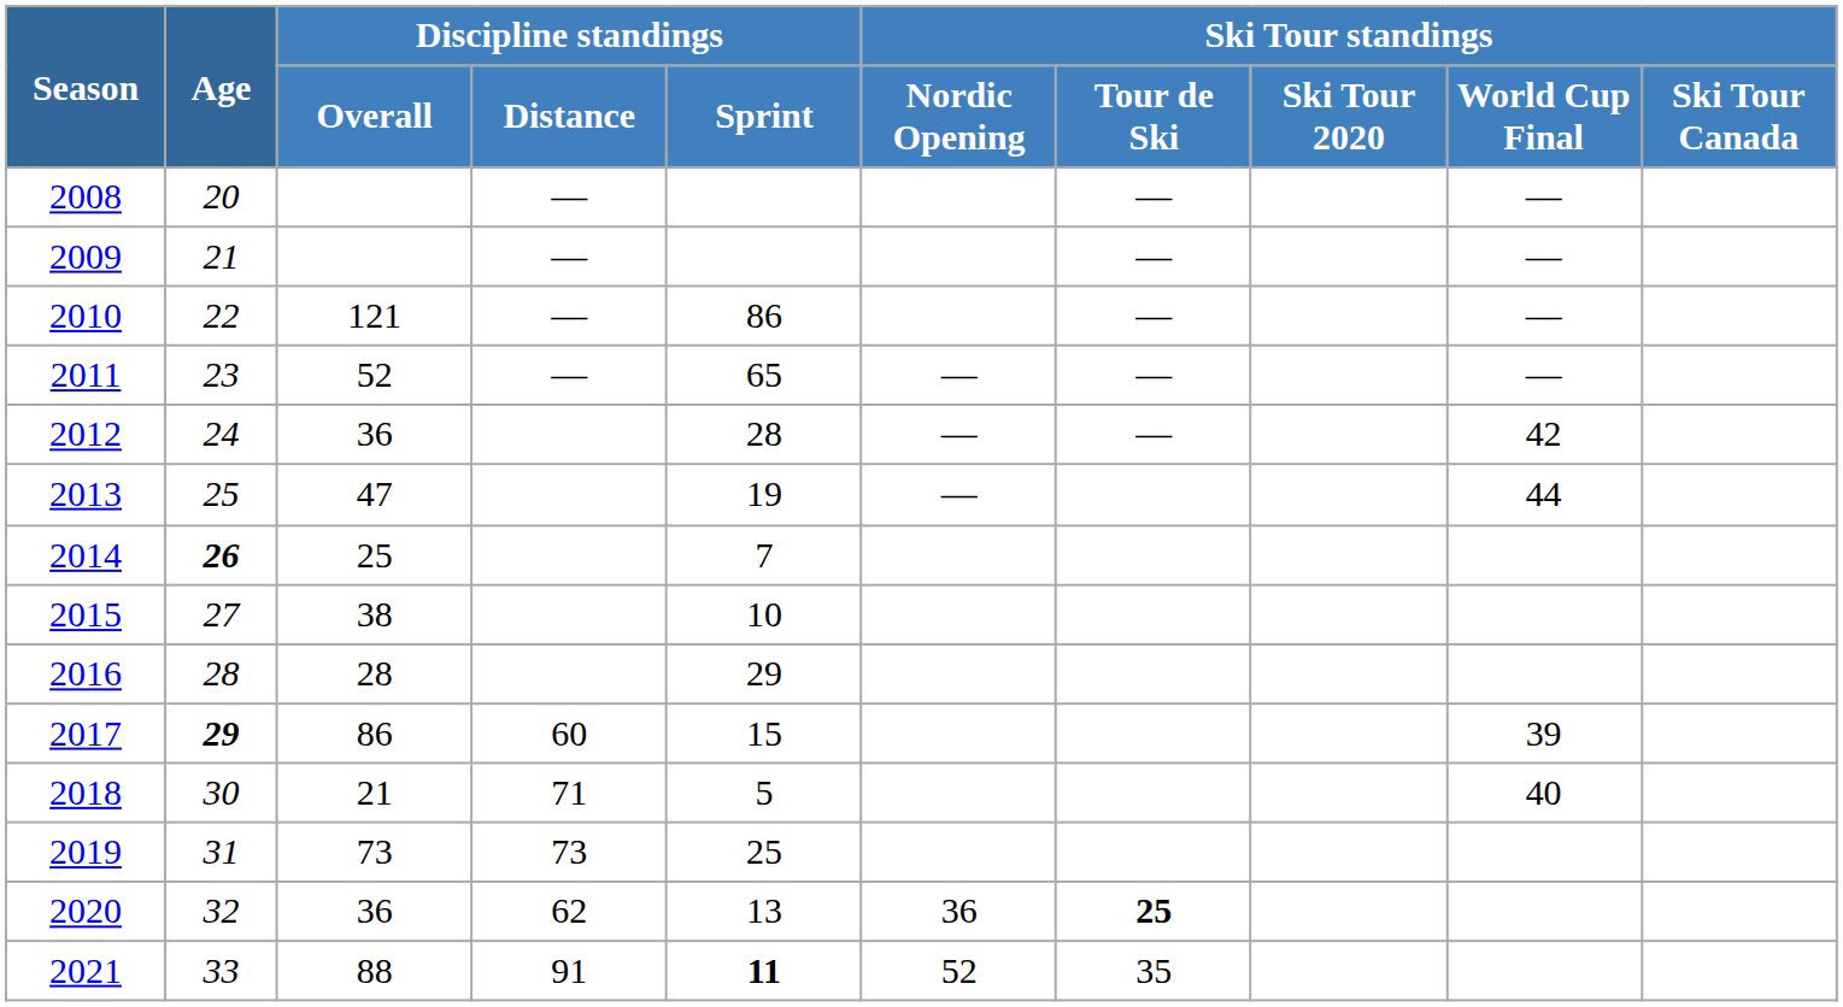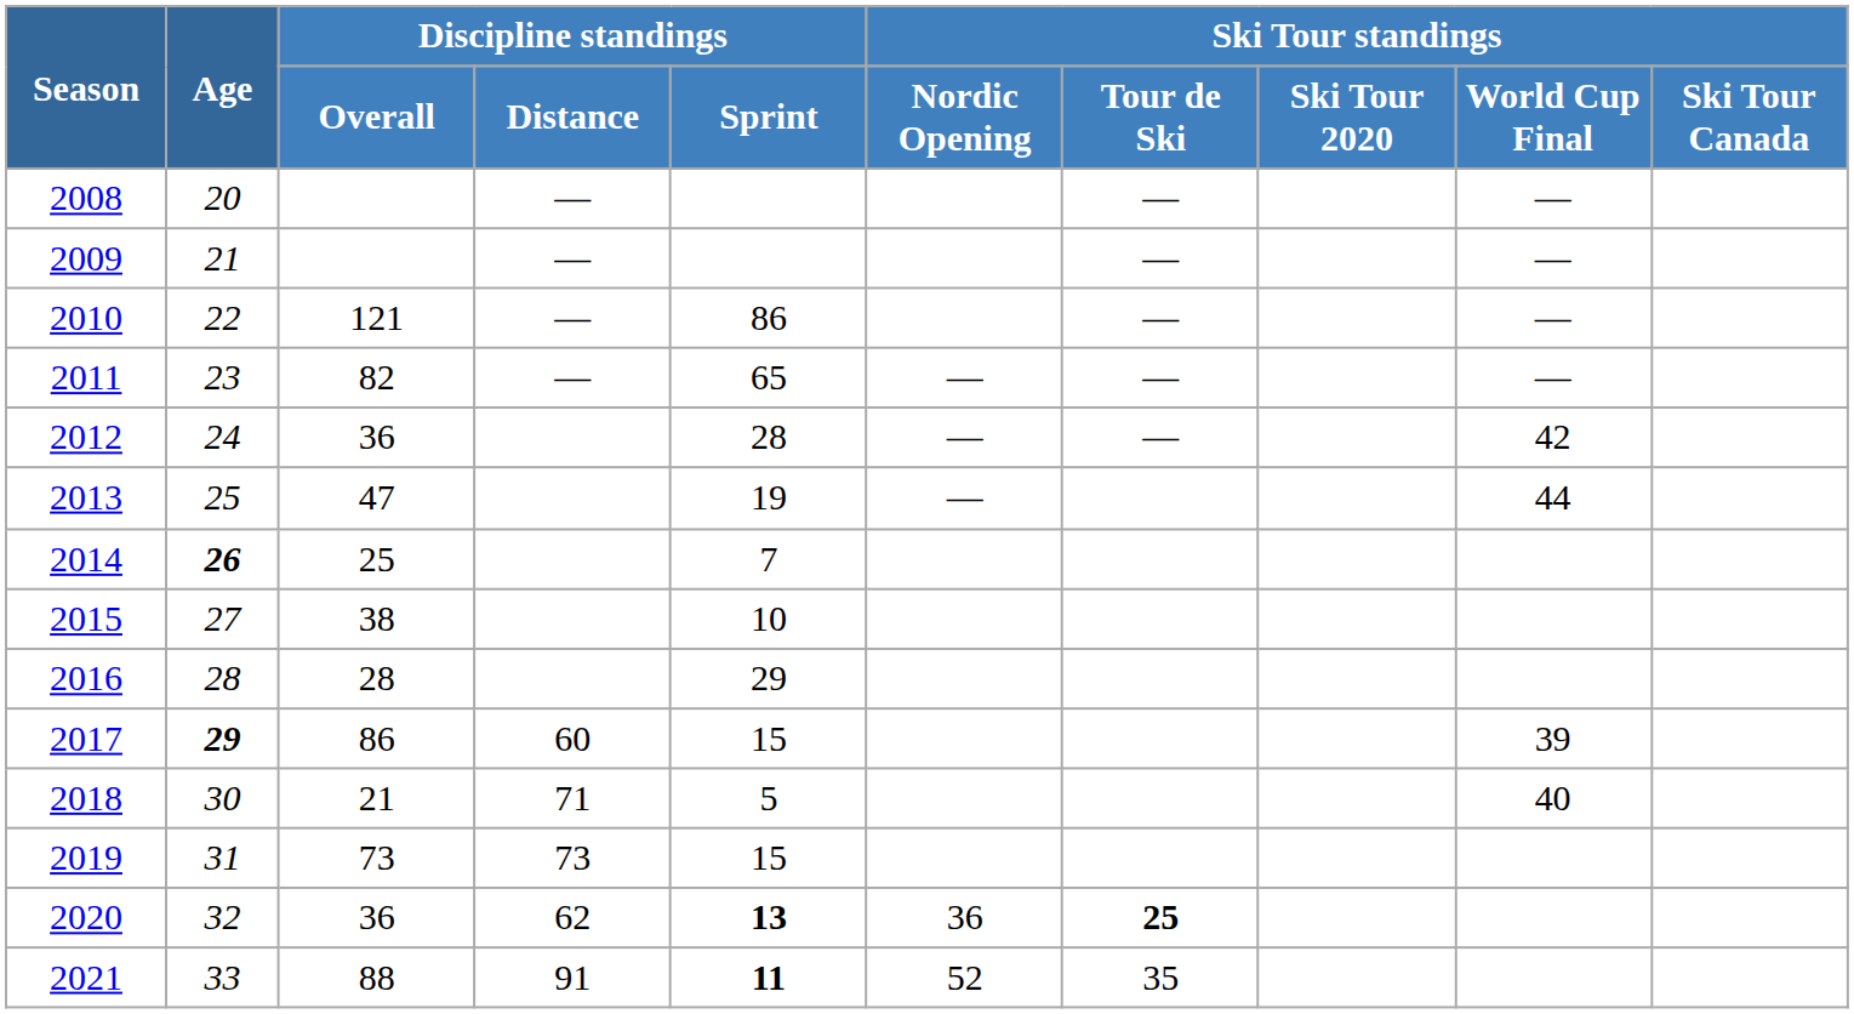2011 | Discipline standings / Overall: 52 -> 82
2019 | Discipline standings / Sprint: 25 -> 15
2020 | Discipline standings / Sprint: normal -> bold
